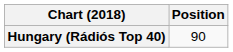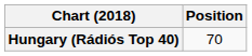Hungary (Rádiós Top 40) | Position: 90 -> 70
